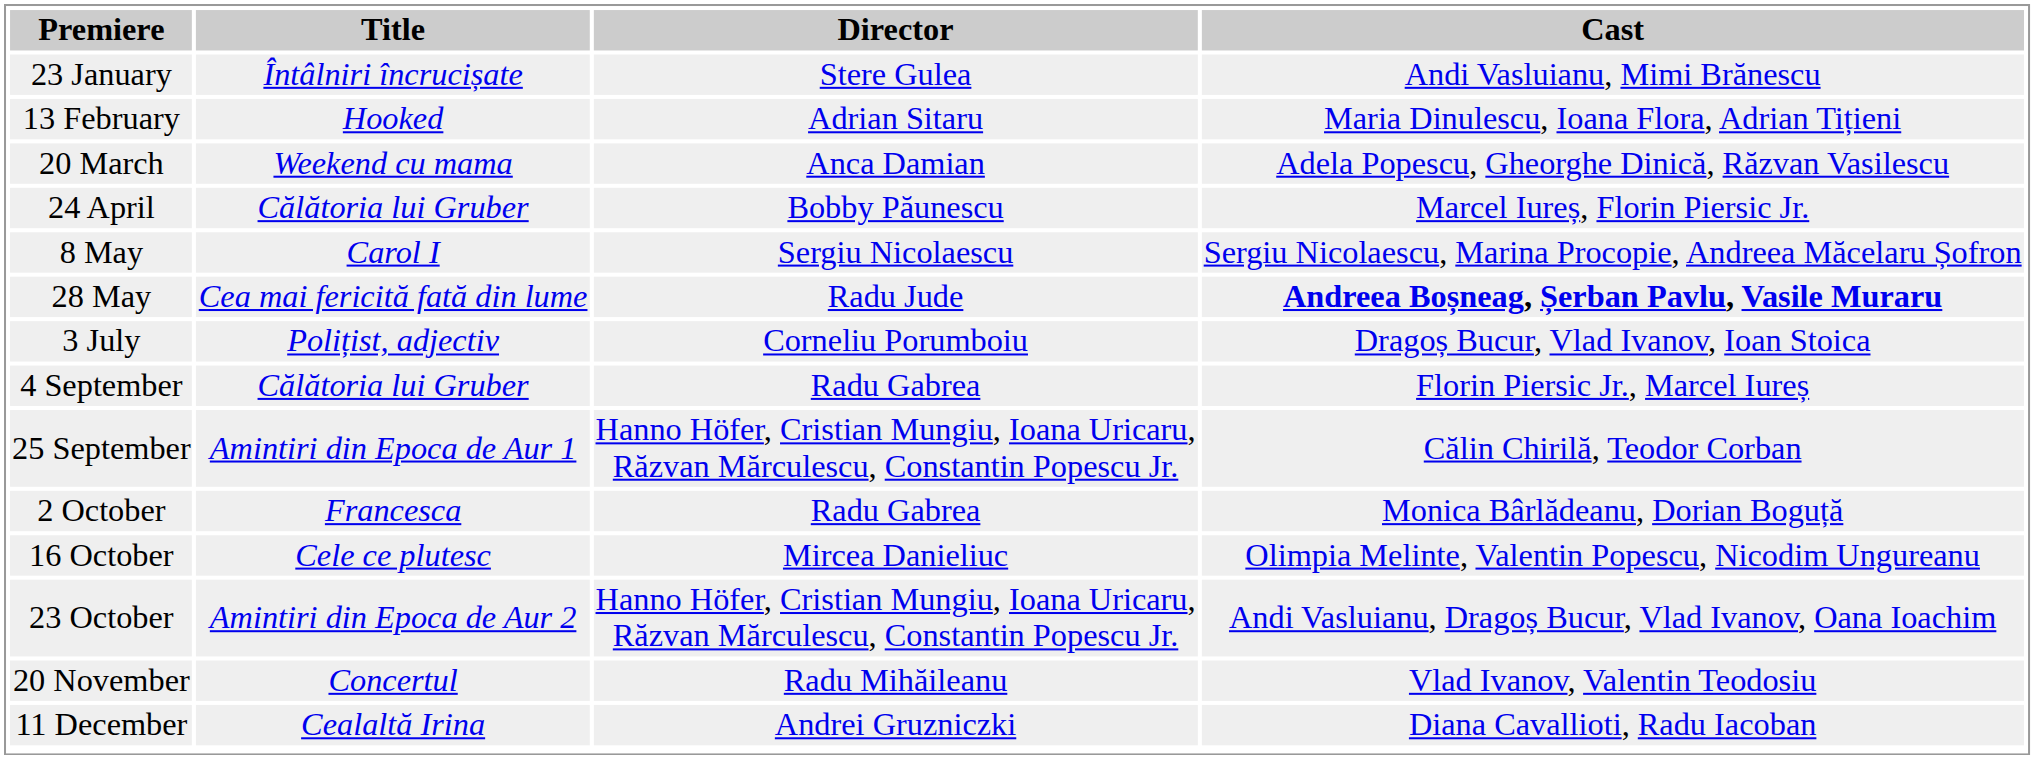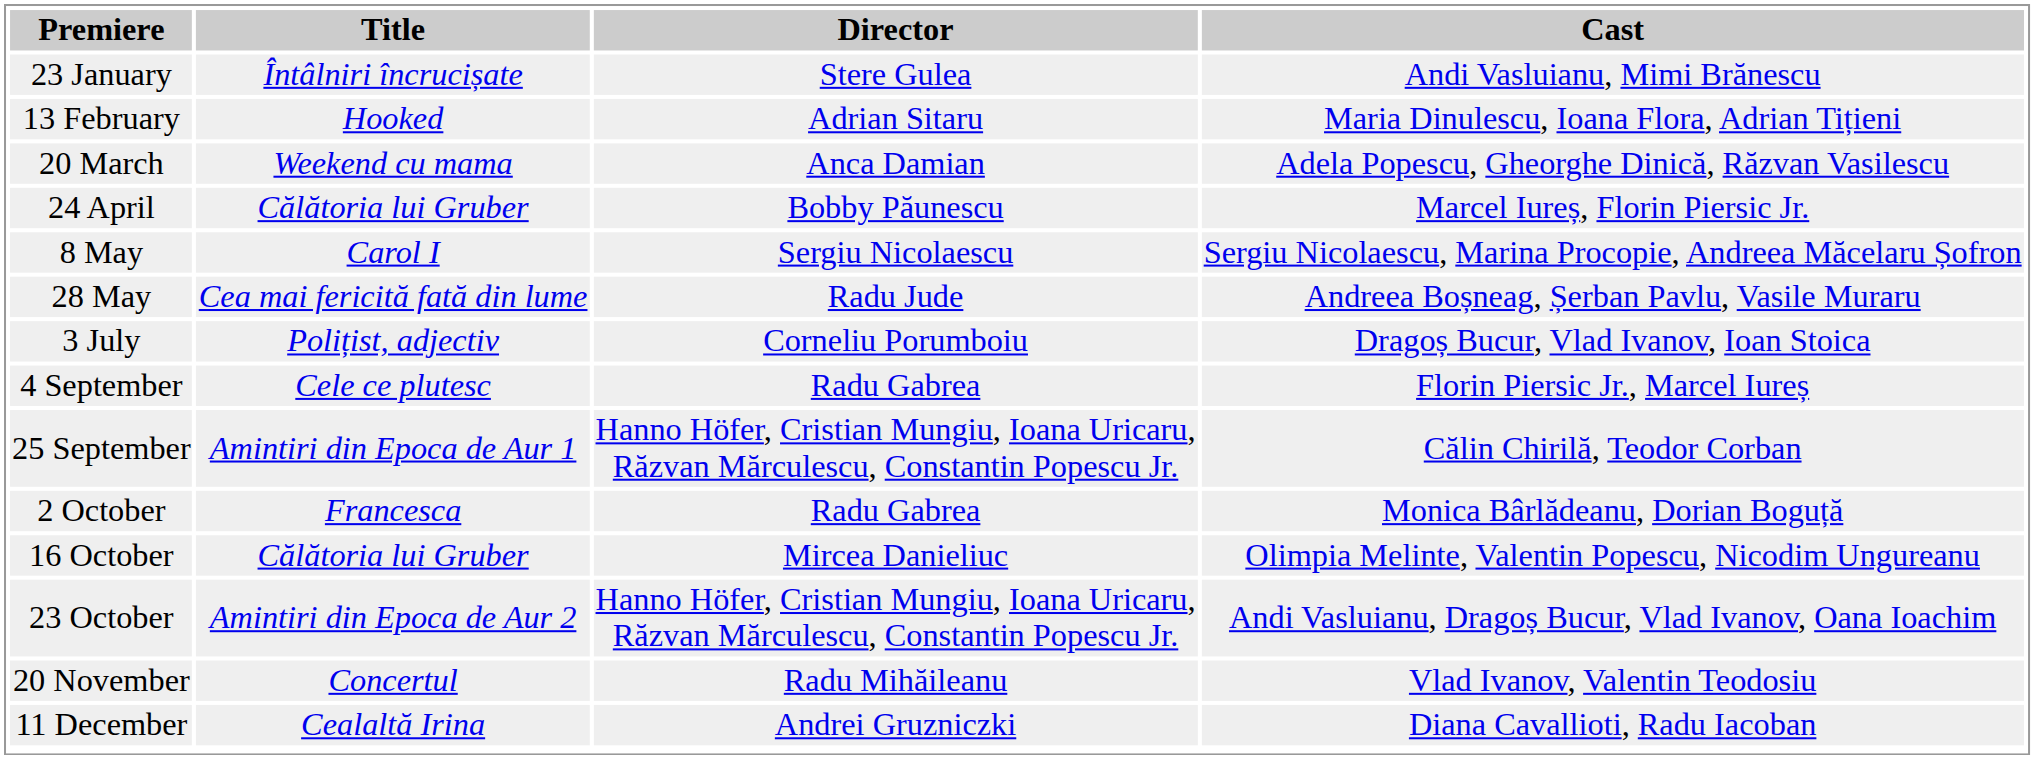28 May | Cast: bold -> normal
4 September | Title: Călătoria lui Gruber -> Cele ce plutesc
16 October | Title: Cele ce plutesc -> Călătoria lui Gruber
